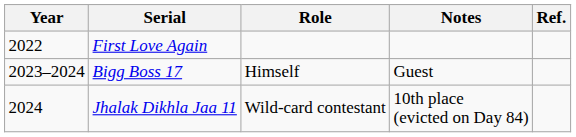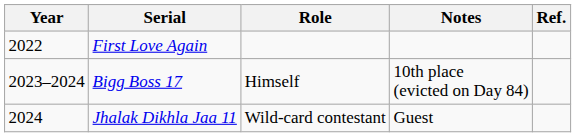Bigg Boss 17 | Notes: Guest -> 10th place (evicted on Day 84)
Jhalak Dikhla Jaa 11 | Notes: 10th place (evicted on Day 84) -> Guest
